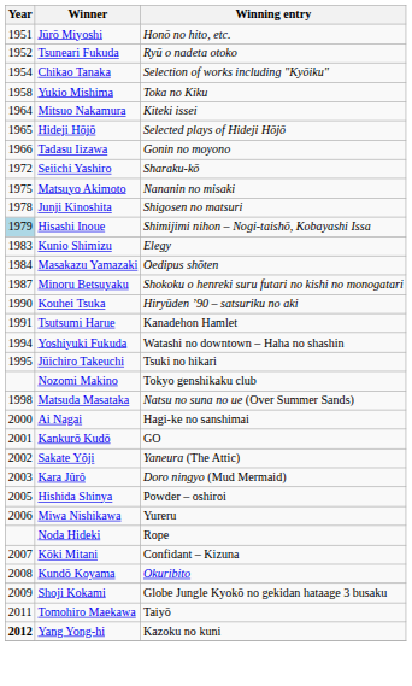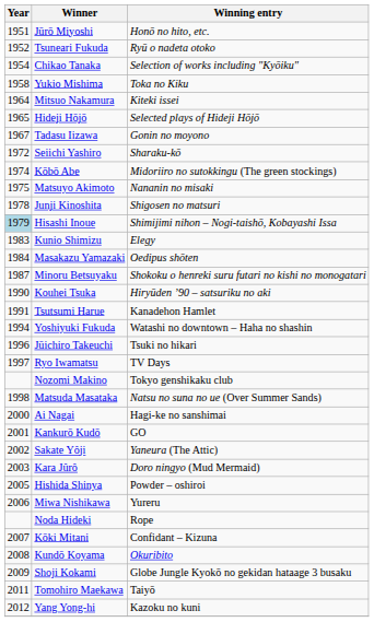Tadasu Iizawa | Year: 1966 -> 1967
+ row: 1974 | Kōbō Abe | Midoriiro no sutokkingu (The green stockings)
Jūichiro Takeuchi | Year: 1995 -> 1996
+ row: 1997 | Ryo Iwamatsu | TV Days
Yang Yong-hi | Year: bold -> normal
